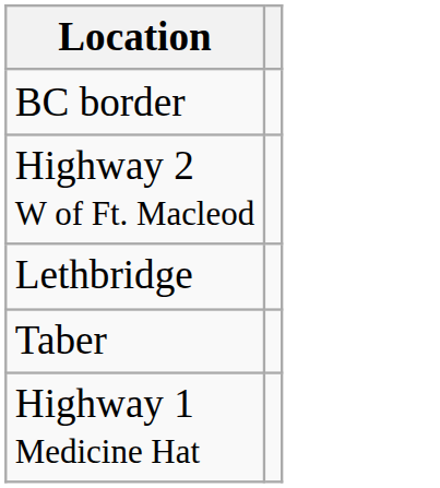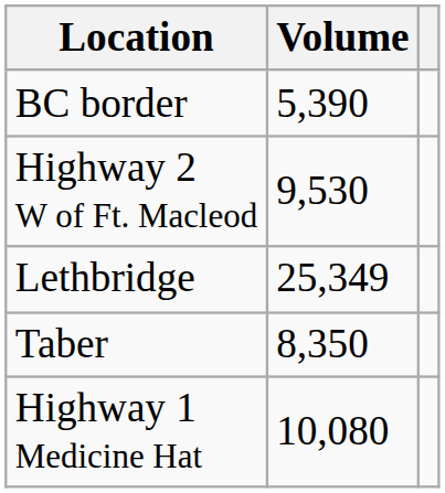+ column: Volume | 5,390 | 9,530 | 25,349 | 8,350 | 10,080
